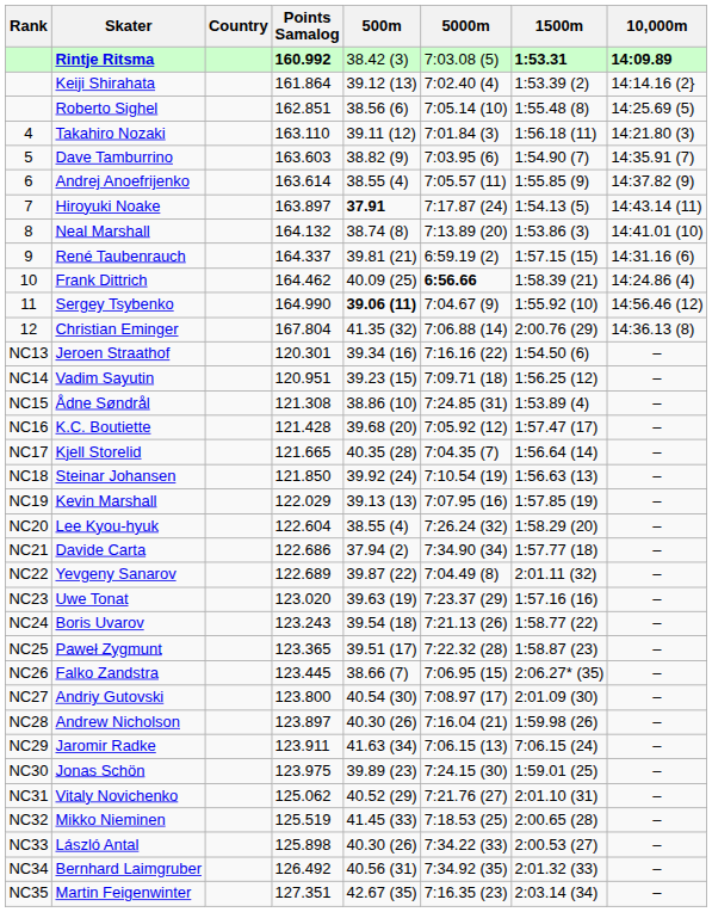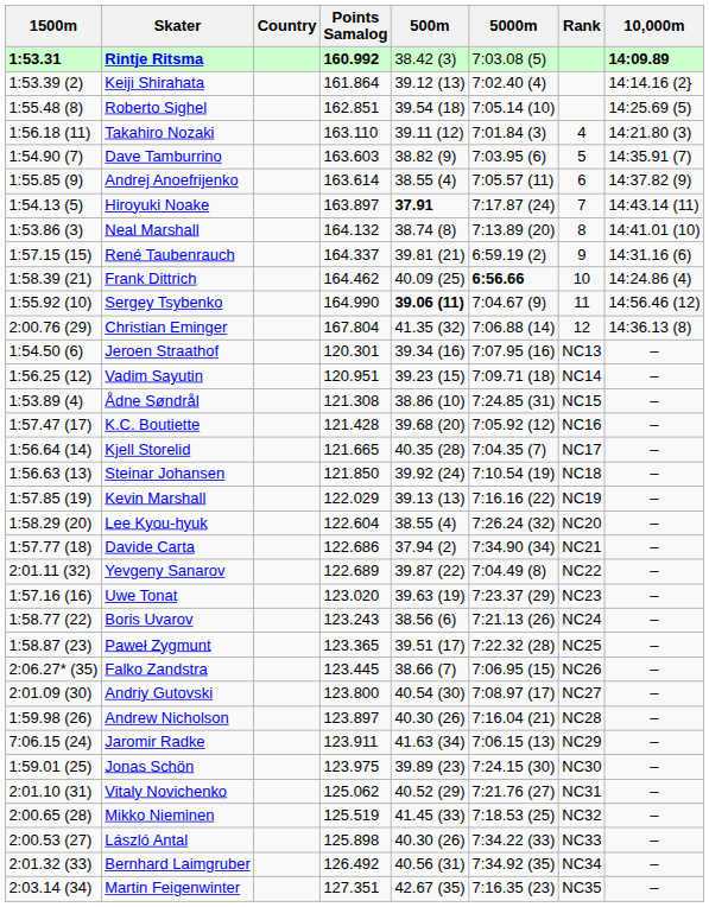columns swapped: Rank <-> 1500m
Roberto Sighel | 500m: 38.56 (6) -> 39.54 (18)
Jeroen Straathof | 5000m: 7:16.16 (22) -> 7:07.95 (16)
Kevin Marshall | 5000m: 7:07.95 (16) -> 7:16.16 (22)
Boris Uvarov | 500m: 39.54 (18) -> 38.56 (6)
